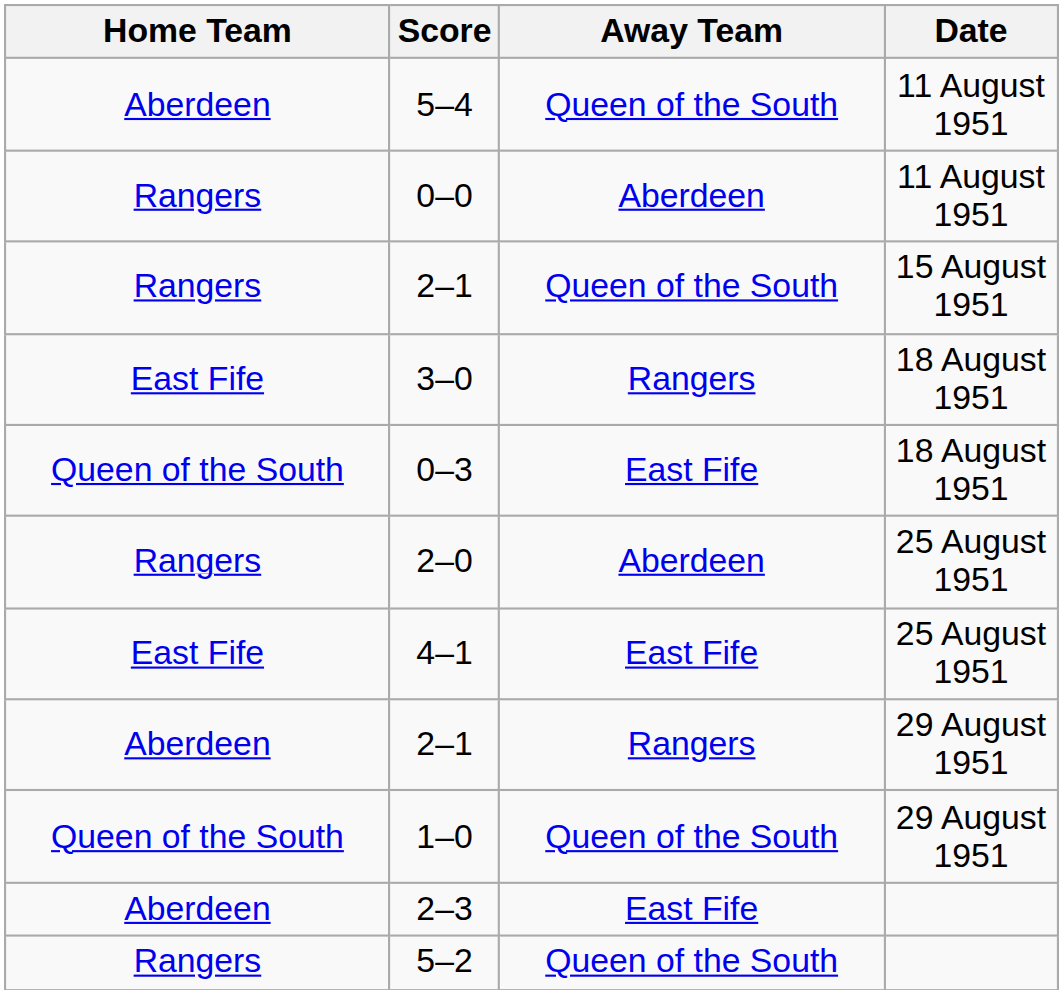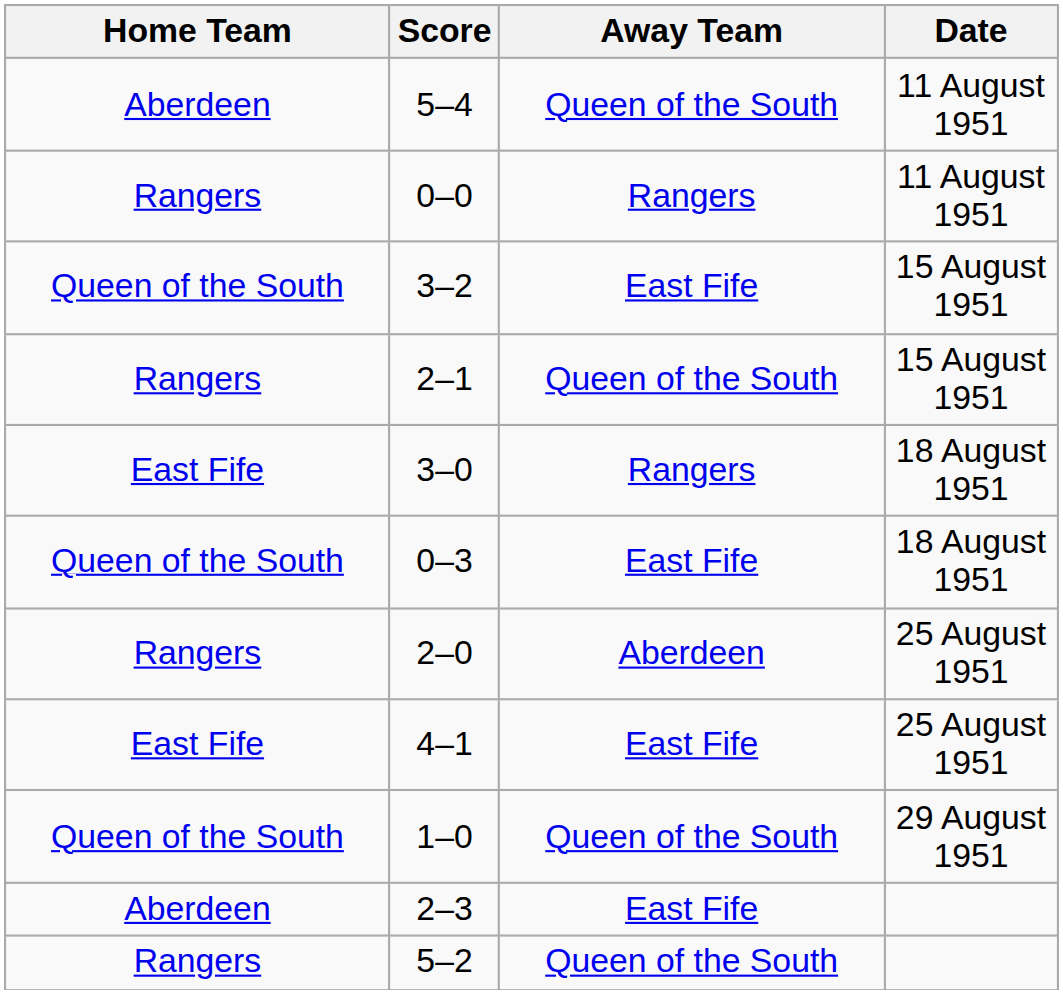0–0 | Away Team: Aberdeen -> Rangers
+ row: Queen of the South | 3–2 | East Fife | 15 August 1951
- row: Aberdeen | 2–1 | Rangers | 29 August 1951
